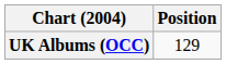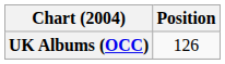UK Albums (OCC) | Position: 129 -> 126
